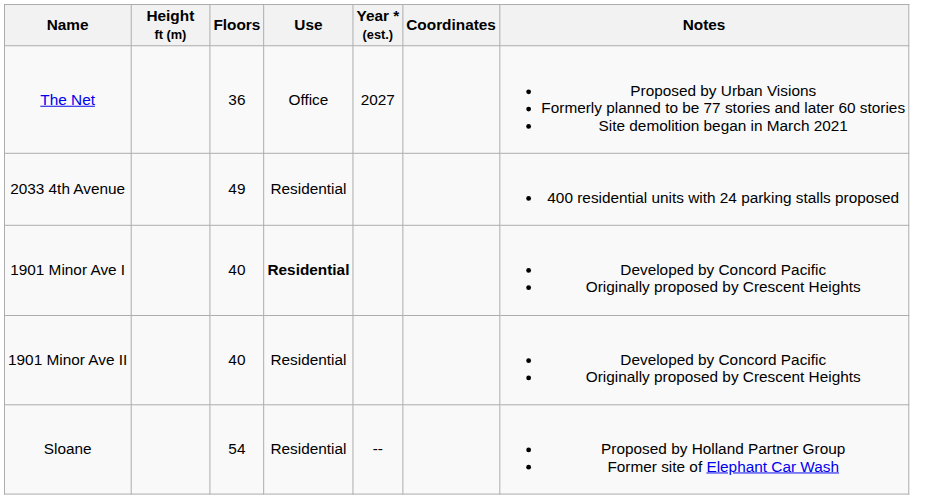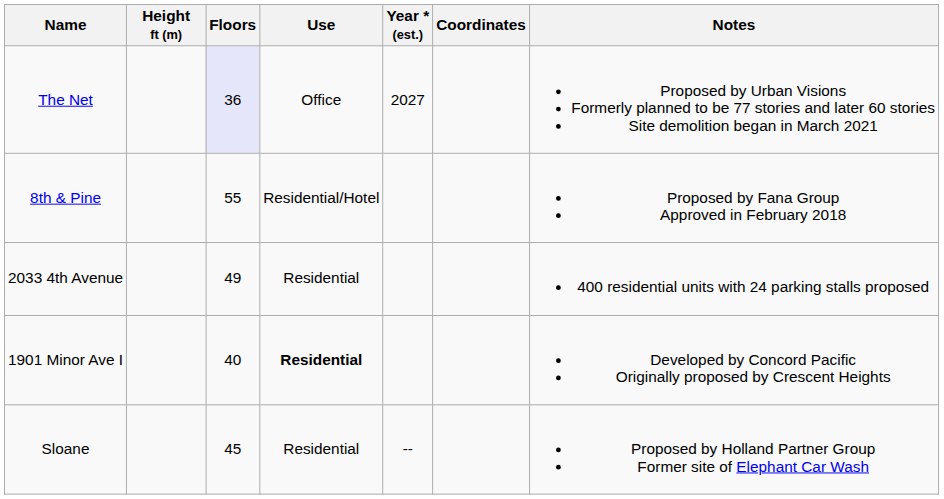The Net | Floors: no background -> lavender background
+ row: 8th & Pine | 55 | Residential/Hotel | Proposed by Fana Group Approved in February 2018
- row: 1901 Minor Ave II | 40 | Residential | Developed by Concord Pacific Originally proposed by Crescent Heights
Sloane | Floors: 54 -> 45
